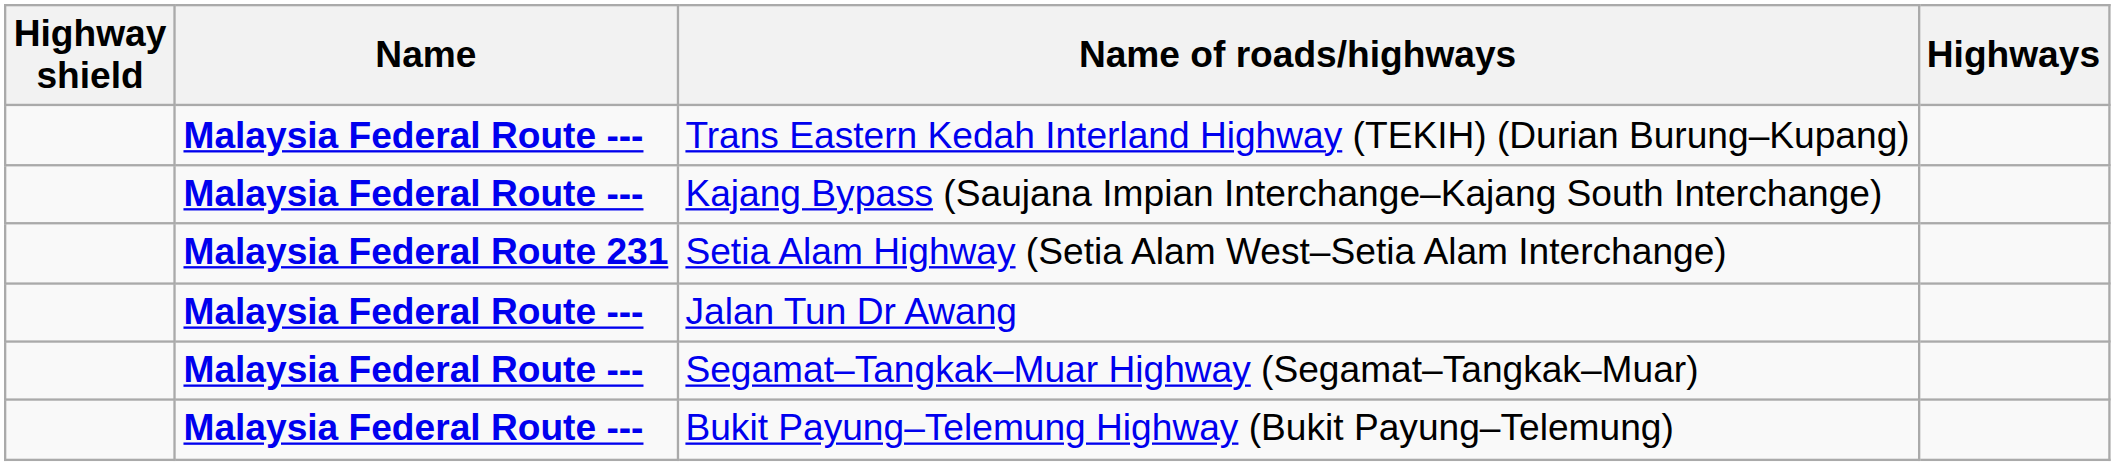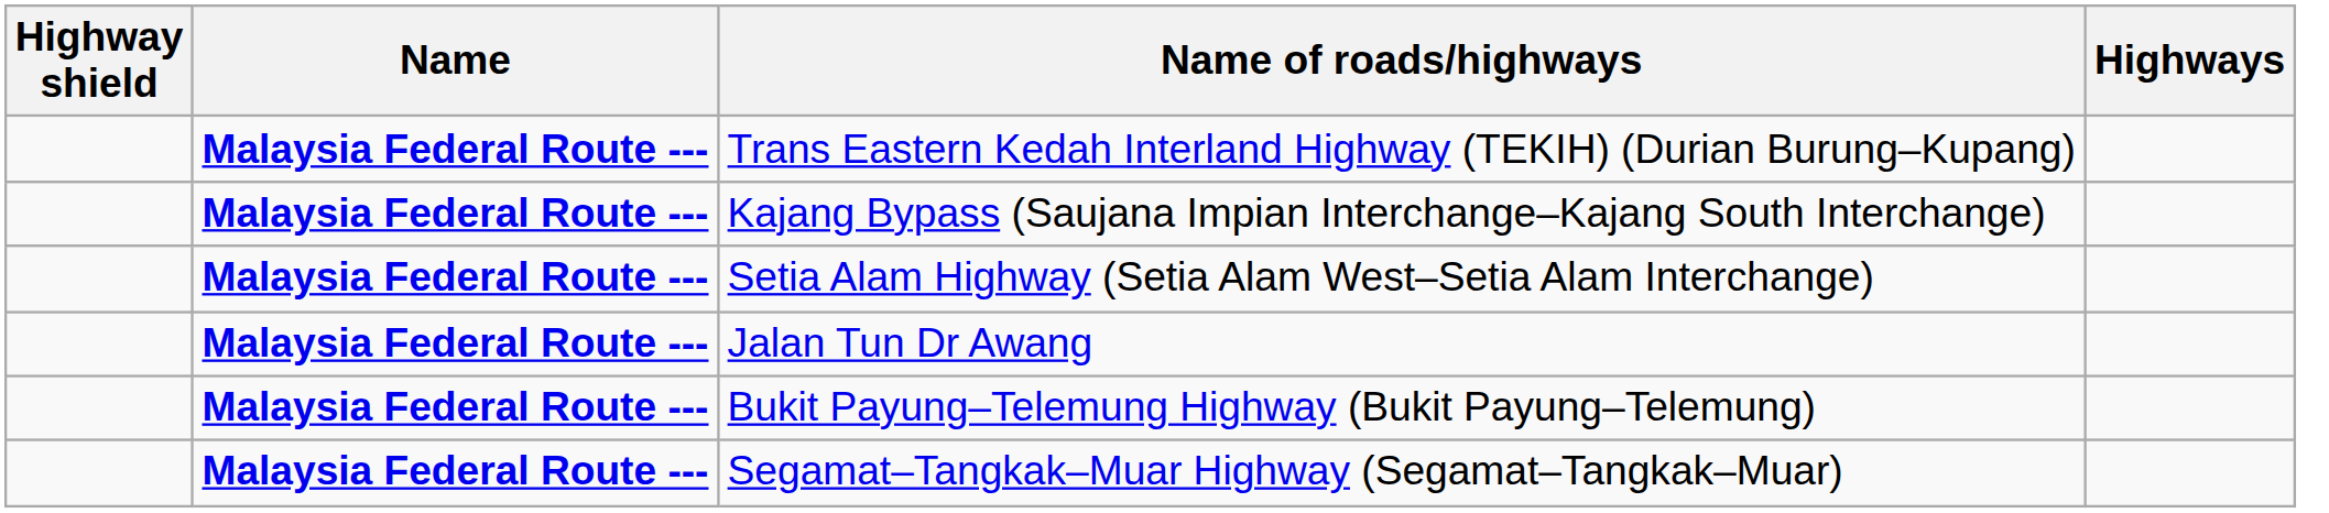Setia Alam Highway (Setia Alam West–Setia Alam Interchange) | Name: Malaysia Federal Route 231 -> Malaysia Federal Route ---
rows swapped: Bukit Payung–Telemung Highway (Bukit Payung–Telemung) <-> Segamat–Tangkak–Muar Highway (Segamat–Tangkak–Muar)
